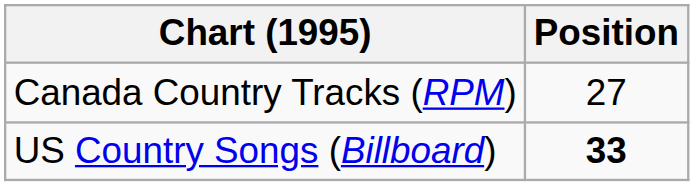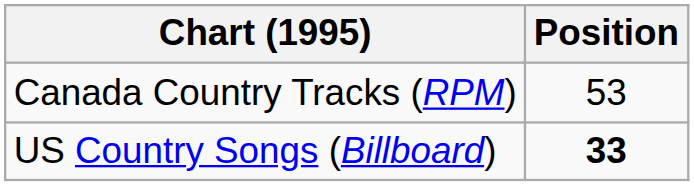Canada Country Tracks (RPM) | Position: 27 -> 53
